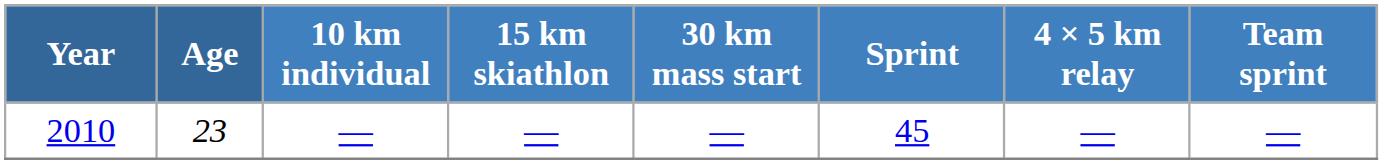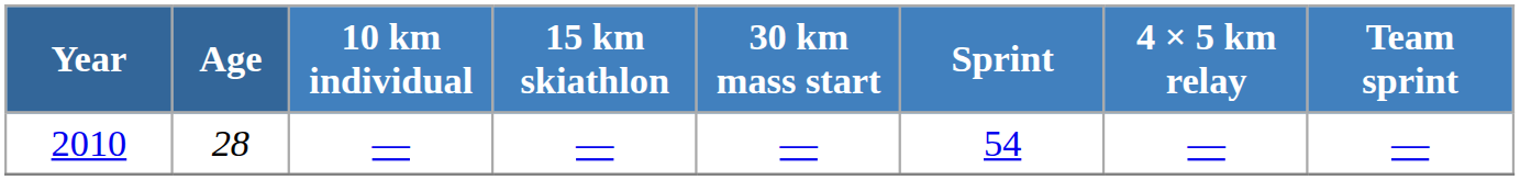2010 | Age: 23 -> 28
2010 | Sprint: 45 -> 54
